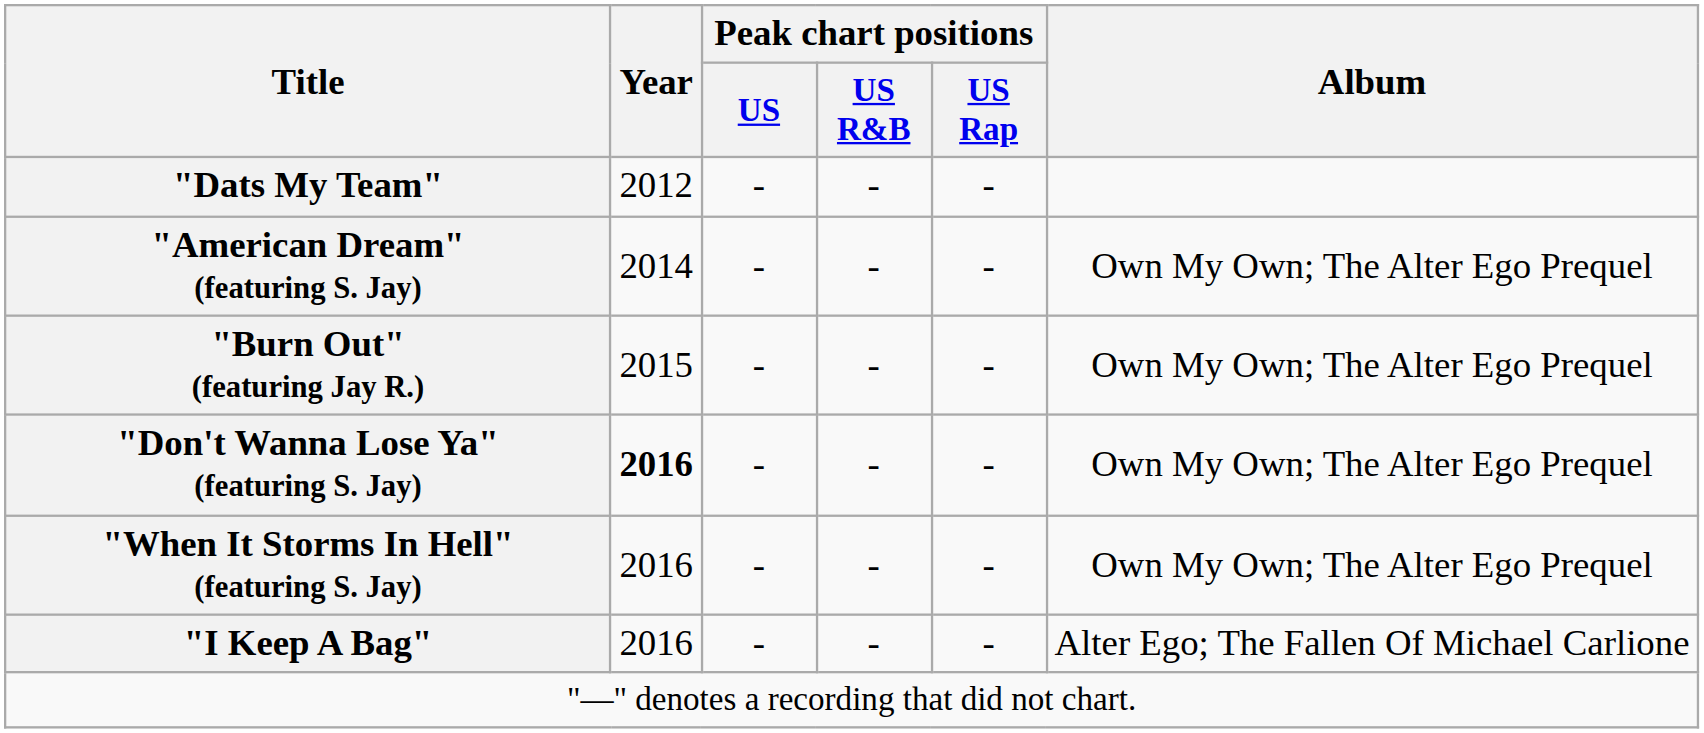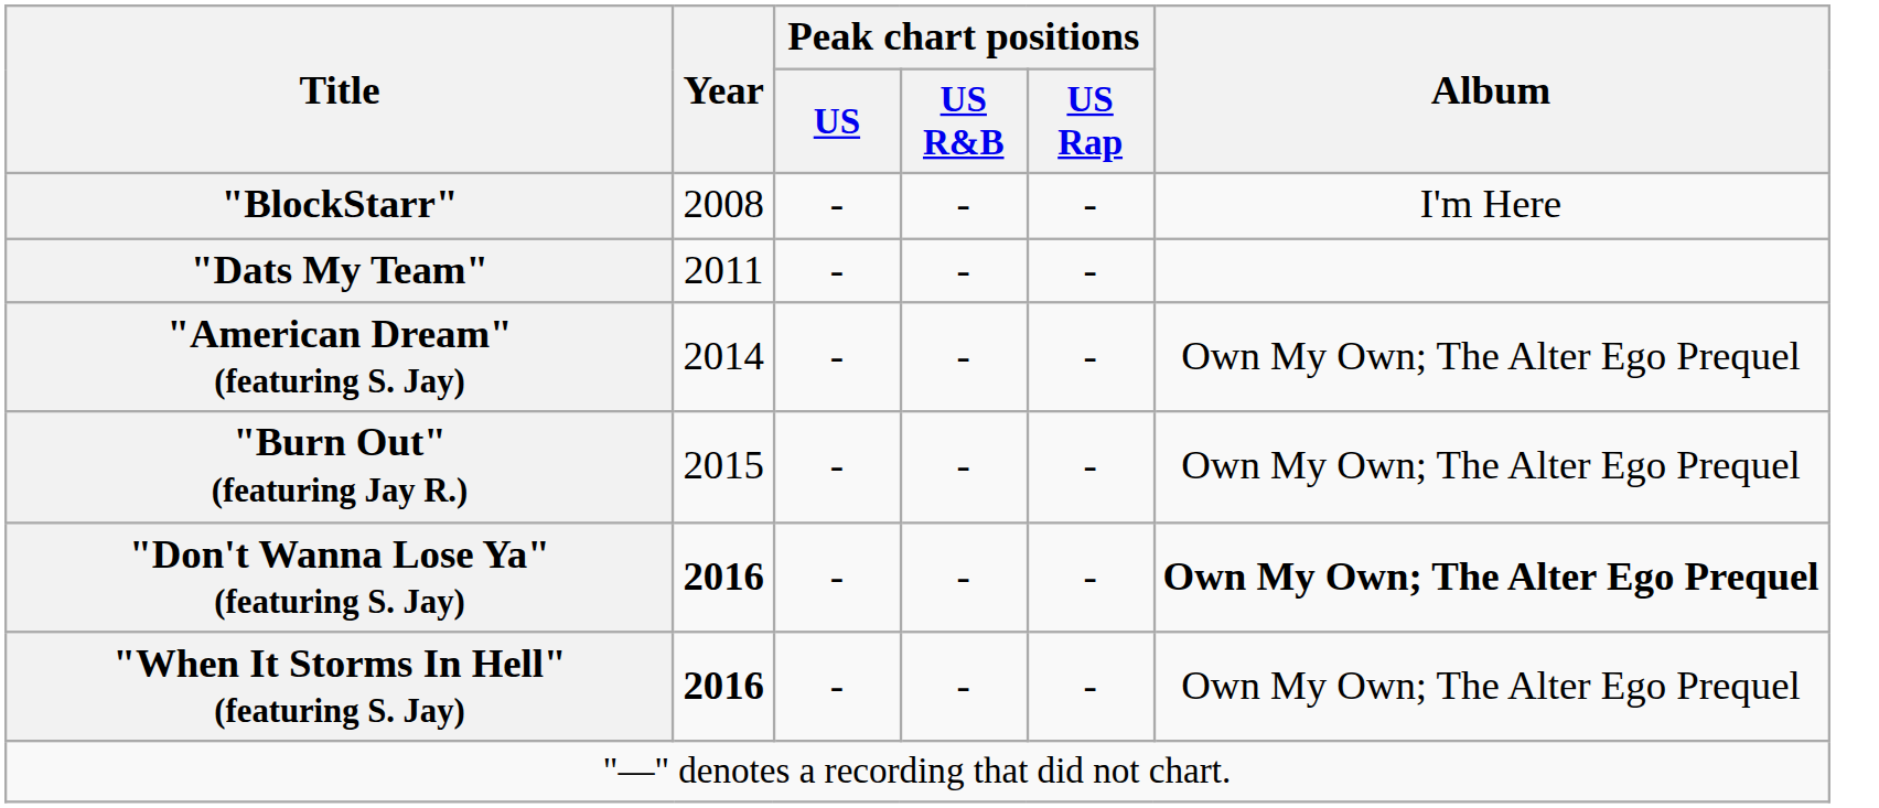+ row: "BlockStarr" | 2008 | - | - | - | I'm Here
"Dats My Team" | Year: 2012 -> 2011
"Don't Wanna Lose Ya" (featuring S. Jay) | Album: normal -> bold
"When It Storms In Hell" (featuring S. Jay) | Year: normal -> bold
- row: "I Keep A Bag" | 2016 | - | - | - | Alter Ego; The Fallen Of Michael Carlione
